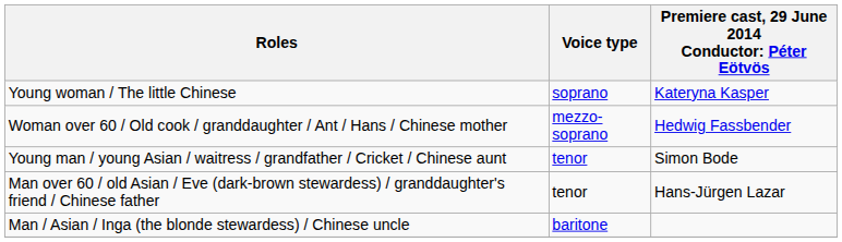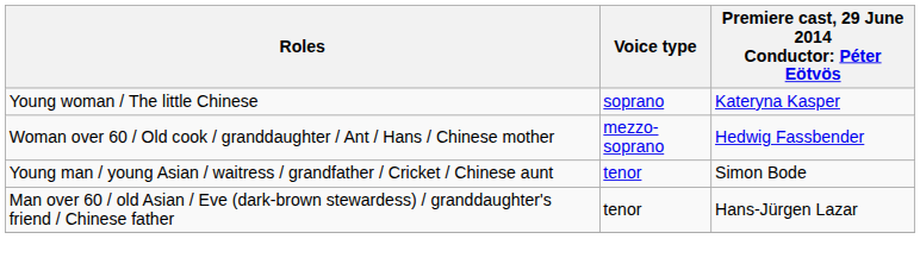- row: Man / Asian / Inga (the blonde stewardess) / Chinese uncle | baritone
